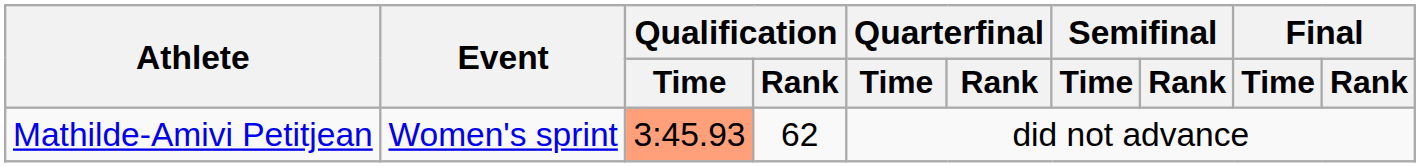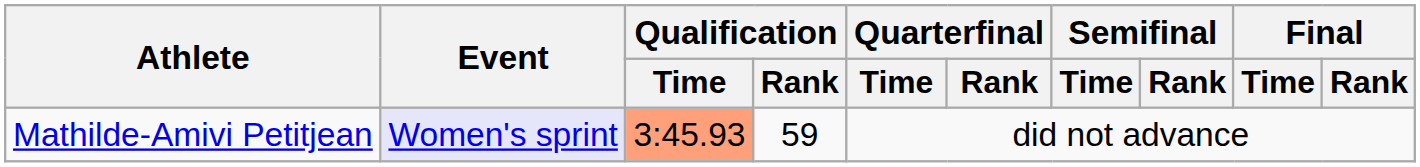Mathilde-Amivi Petitjean | Event: no background -> lavender background
Mathilde-Amivi Petitjean | Qualification / Rank: 62 -> 59
